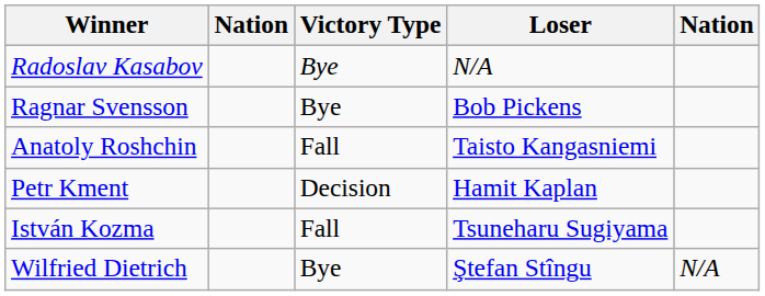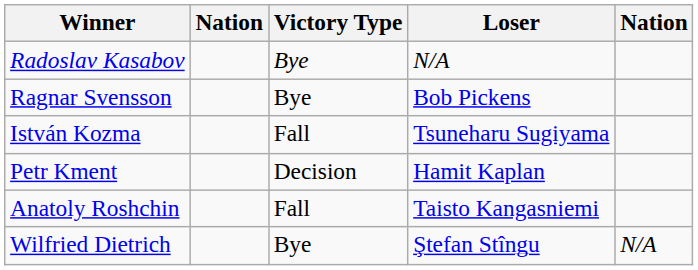rows swapped: Anatoly Roshchin <-> István Kozma
